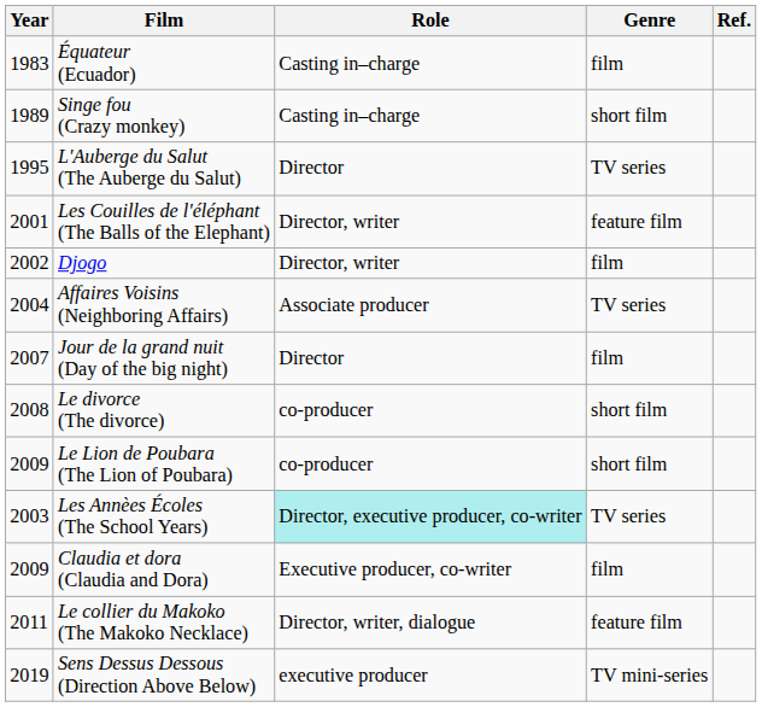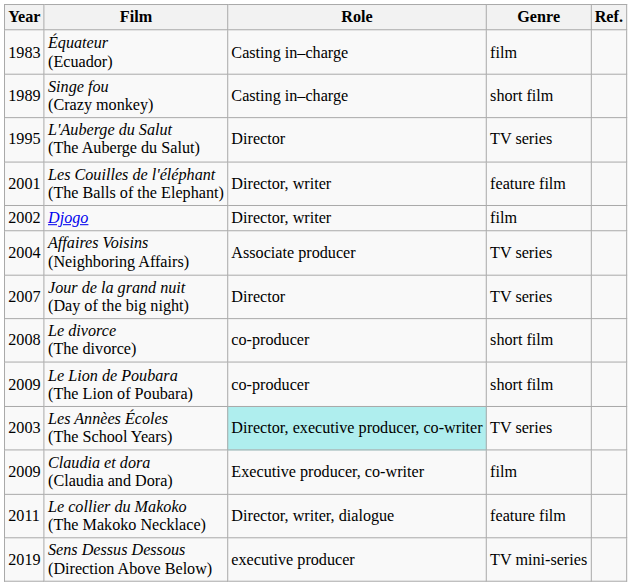Jour de la grand nuit (Day of the big night) | Genre: film -> TV series
